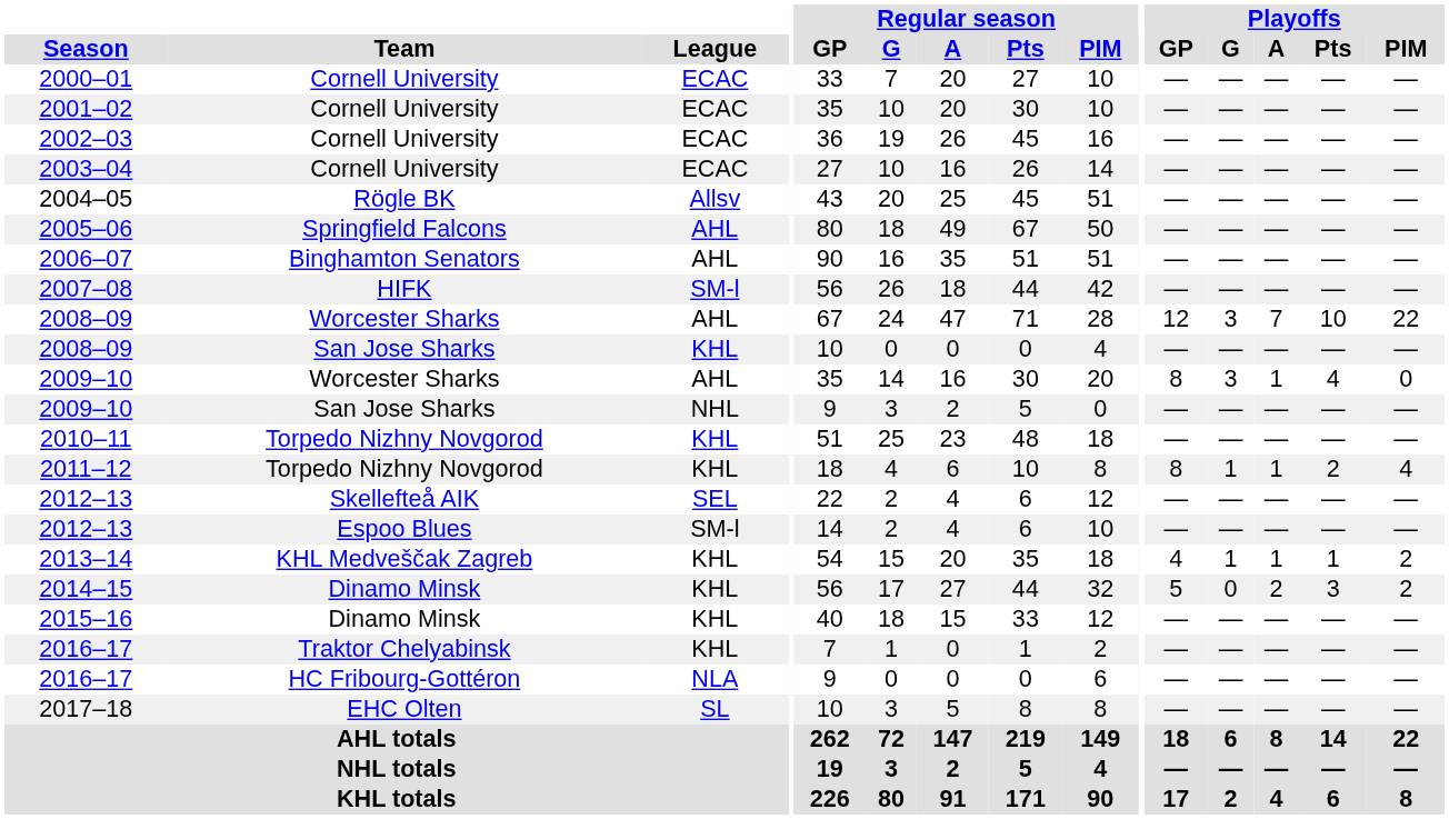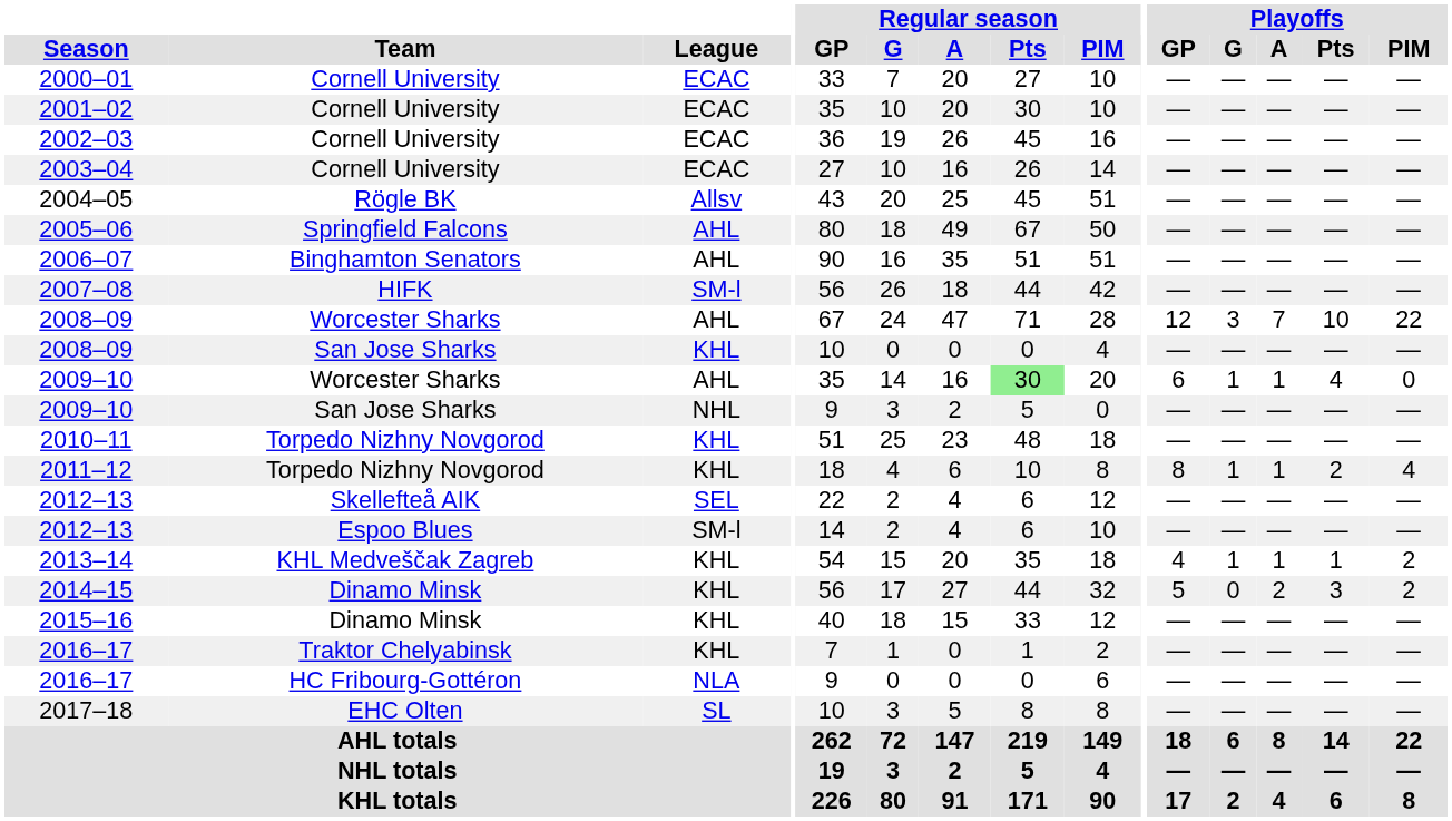2009–10 / Worcester Sharks | Regular season / Pts: no background -> lightgreen background
2009–10 / Worcester Sharks | Playoffs / GP: 8 -> 6
2009–10 / Worcester Sharks | Playoffs / G: 3 -> 1
